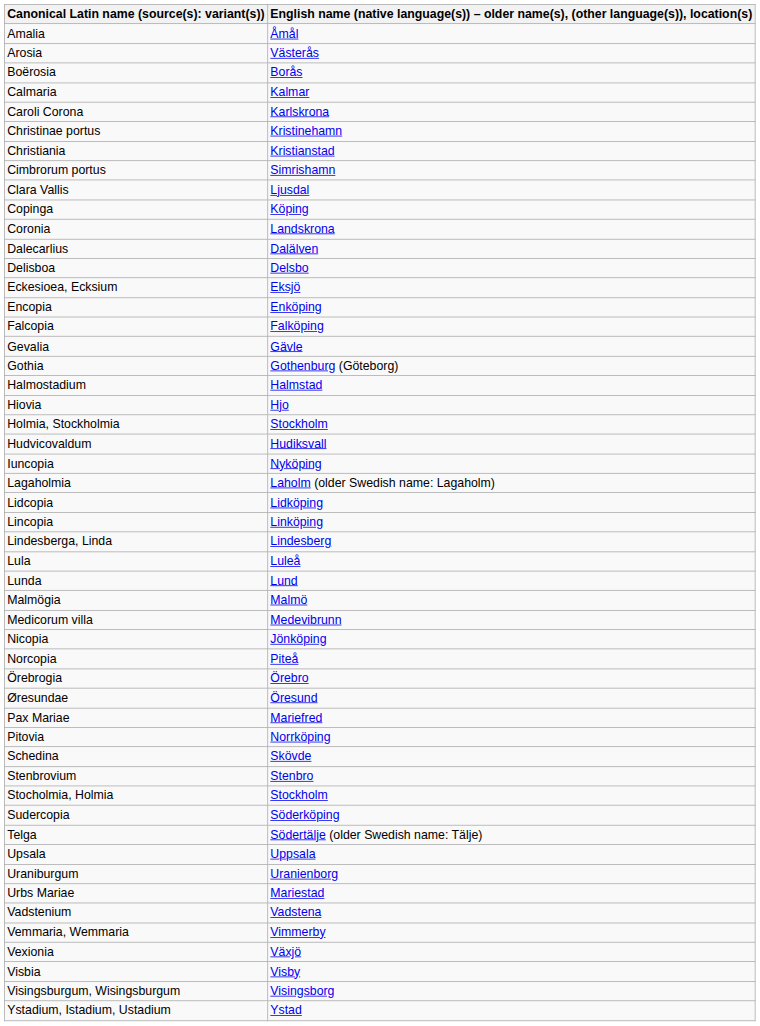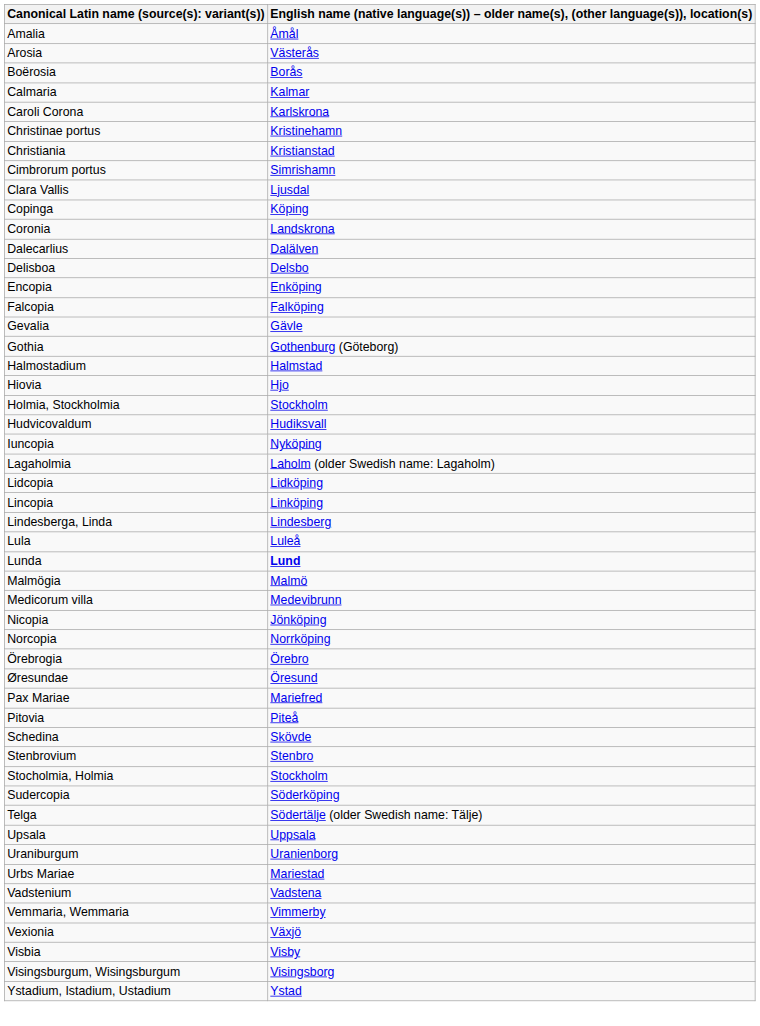- row: Eckesioea, Ecksium | Eksjö
Lunda | column 2: normal -> bold
Norcopia | column 2: Piteå -> Norrköping
Pitovia | column 2: Norrköping -> Piteå
